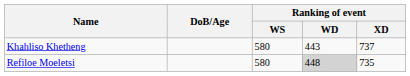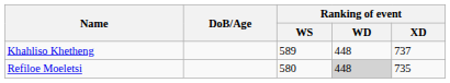Khahliso Khetheng | Ranking of event / WS: 580 -> 589
Khahliso Khetheng | Ranking of event / WD: 443 -> 448
